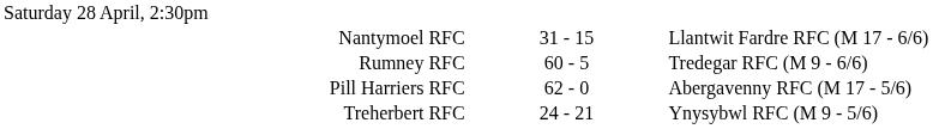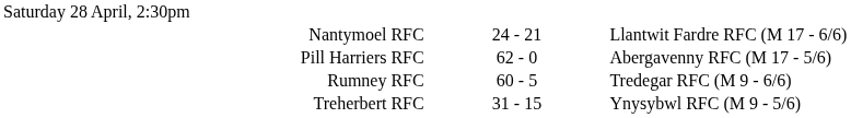Nantymoel RFC | column 2: 31 - 15 -> 24 - 21
rows swapped: Pill Harriers RFC <-> Rumney RFC
Treherbert RFC | column 2: 24 - 21 -> 31 - 15
